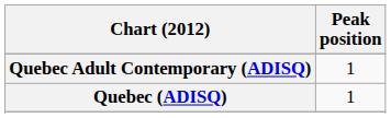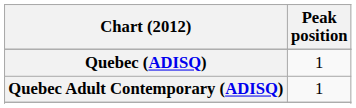rows swapped: Quebec (ADISQ) <-> Quebec Adult Contemporary (ADISQ)
